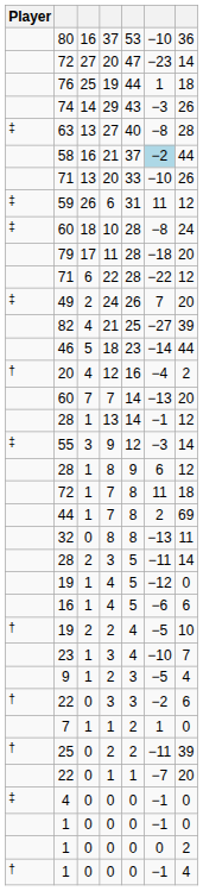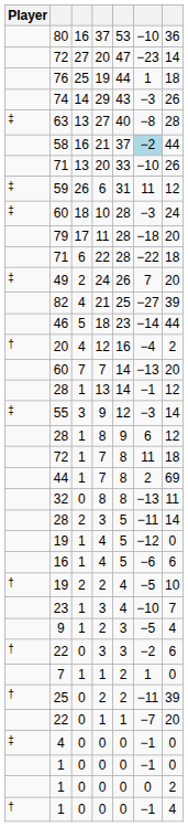60 / 10 | column 6: −8 -> −3
71 / 22 | column 7: 12 -> 18
